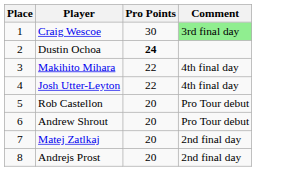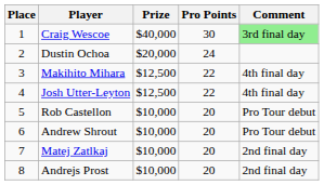+ column: Prize | $40,000 | $20,000 | $12,500 | $12,500 | $10,000 | $10,000 | $10,000 | $10,000
Dustin Ochoa | Pro Points: bold -> normal
